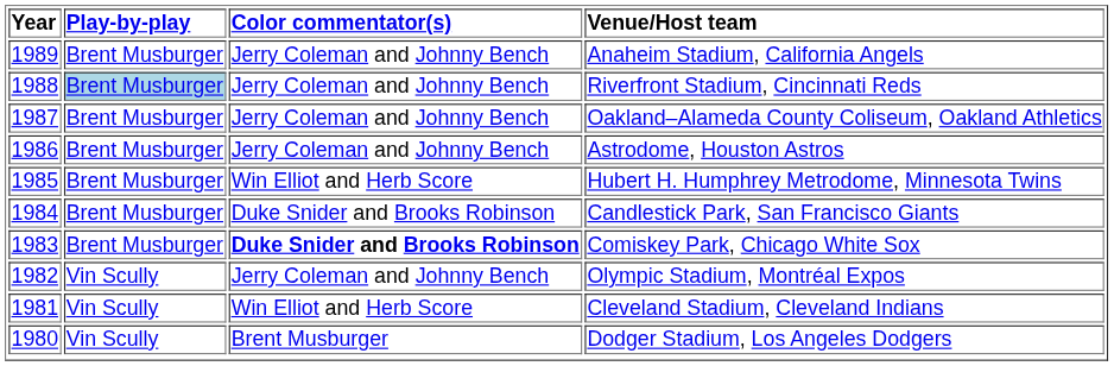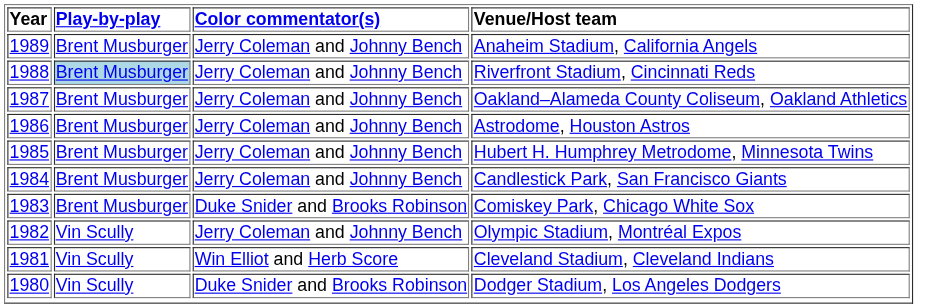Hubert H. Humphrey Metrodome, Minnesota Twins | Color commentator(s): Win Elliot and Herb Score -> Jerry Coleman and Johnny Bench
Candlestick Park, San Francisco Giants | Color commentator(s): Duke Snider and Brooks Robinson -> Jerry Coleman and Johnny Bench
Comiskey Park, Chicago White Sox | Color commentator(s): bold -> normal
Dodger Stadium, Los Angeles Dodgers | Color commentator(s): Brent Musburger -> Duke Snider and Brooks Robinson
